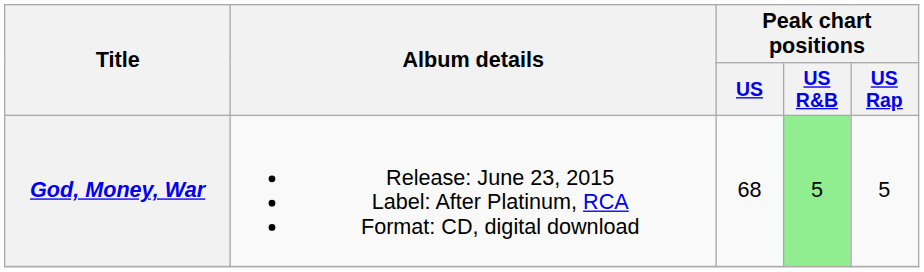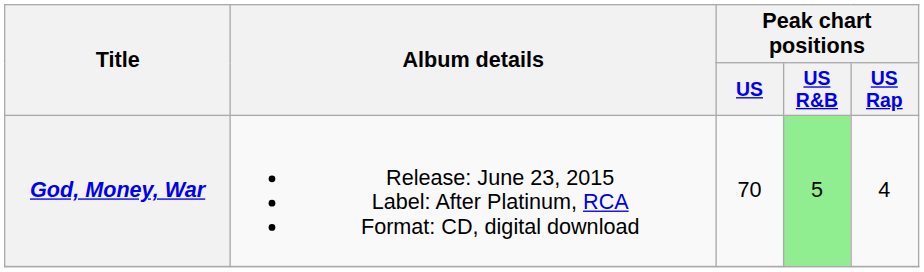God, Money, War | Peak chart positions / US: 68 -> 70
God, Money, War | Peak chart positions / US Rap: 5 -> 4
